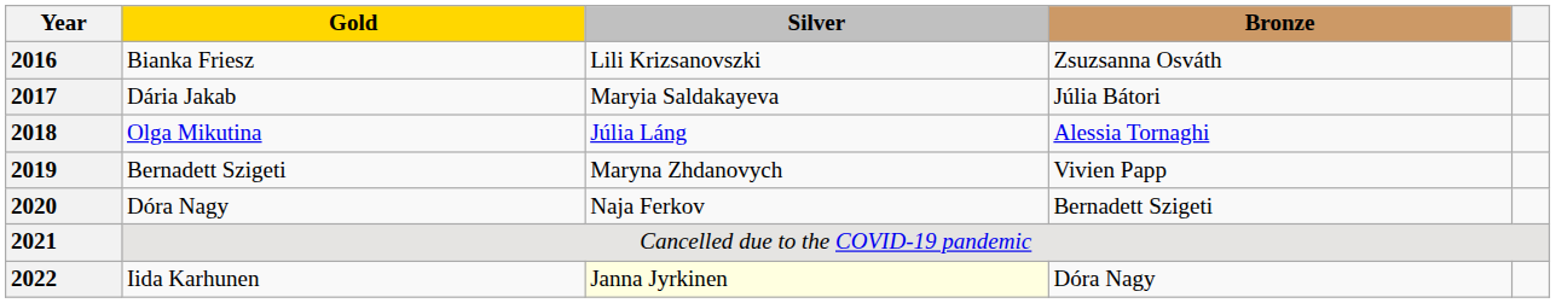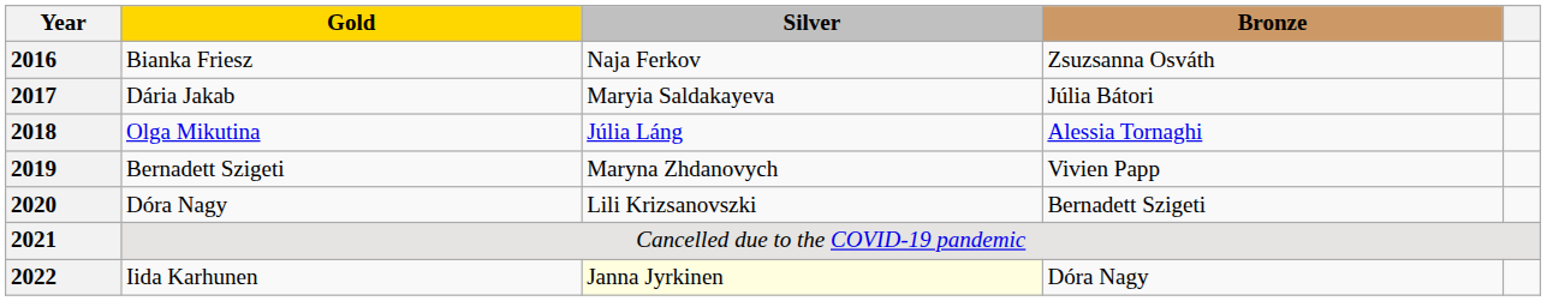2016 | Silver: Lili Krizsanovszki -> Naja Ferkov
2020 | Silver: Naja Ferkov -> Lili Krizsanovszki
